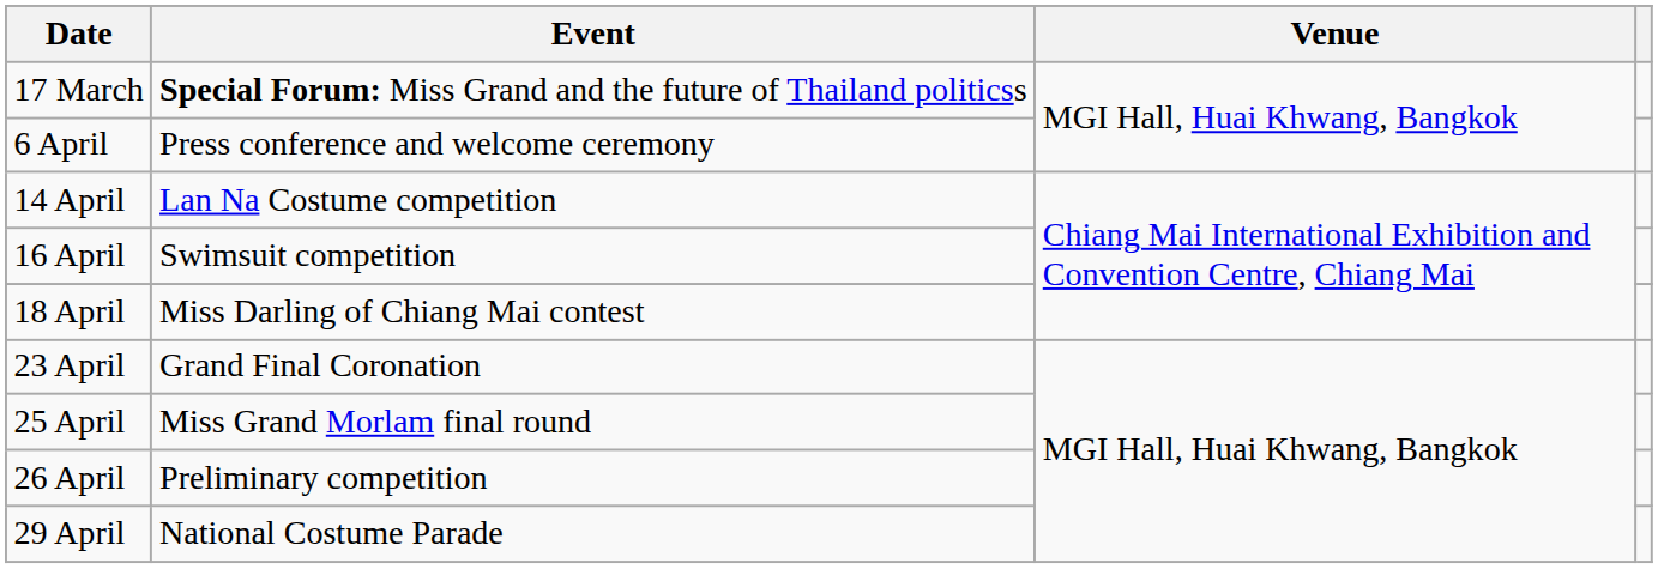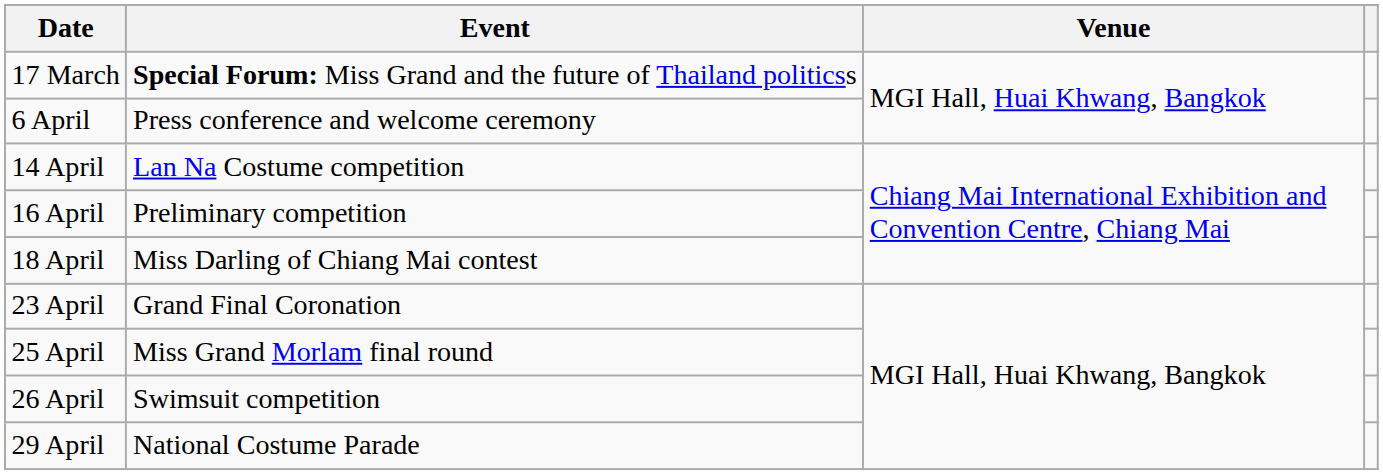16 April | Event: Swimsuit competition -> Preliminary competition
26 April | Event: Preliminary competition -> Swimsuit competition
